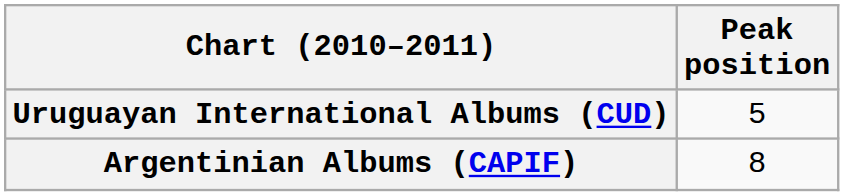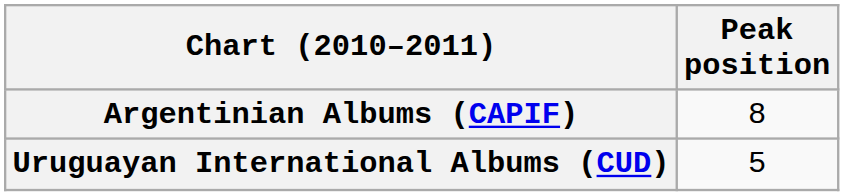rows swapped: Argentinian Albums (CAPIF) <-> Uruguayan International Albums (CUD)
